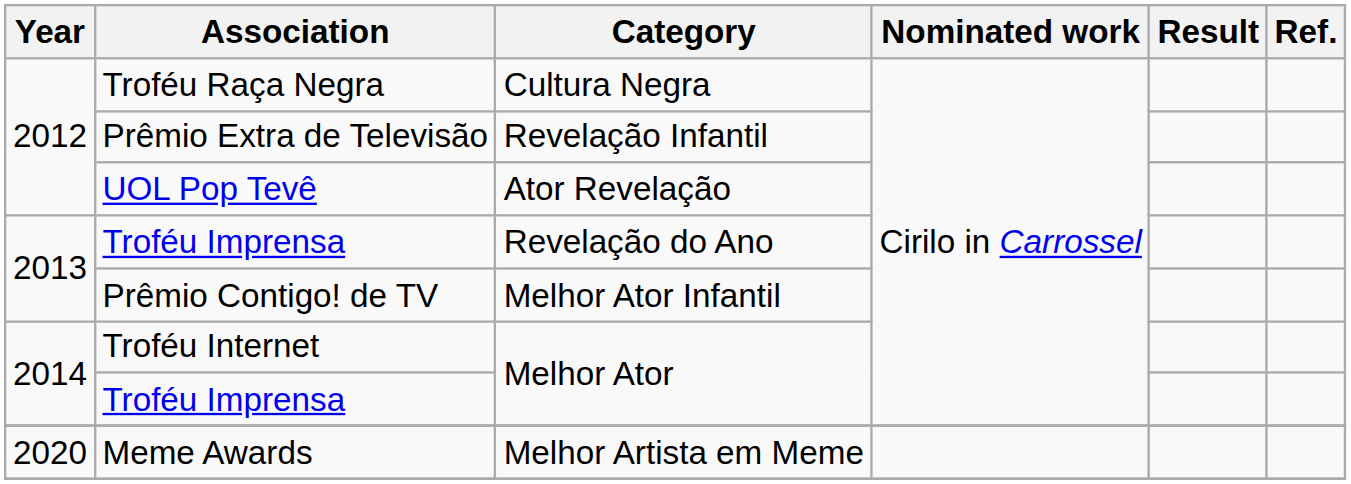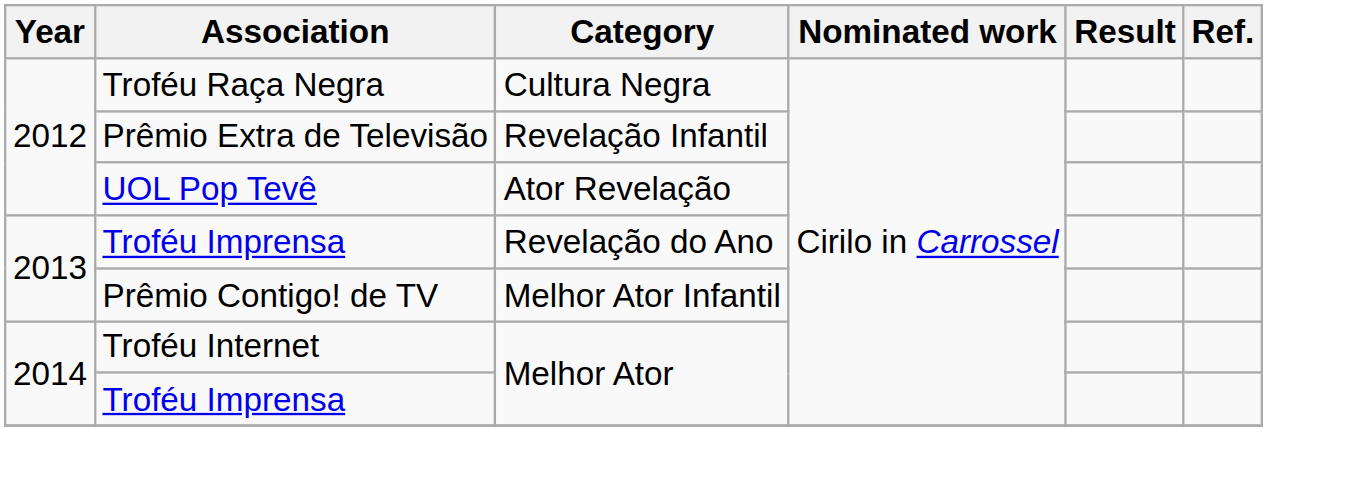- row: 2020 | Meme Awards | Melhor Artista em Meme
